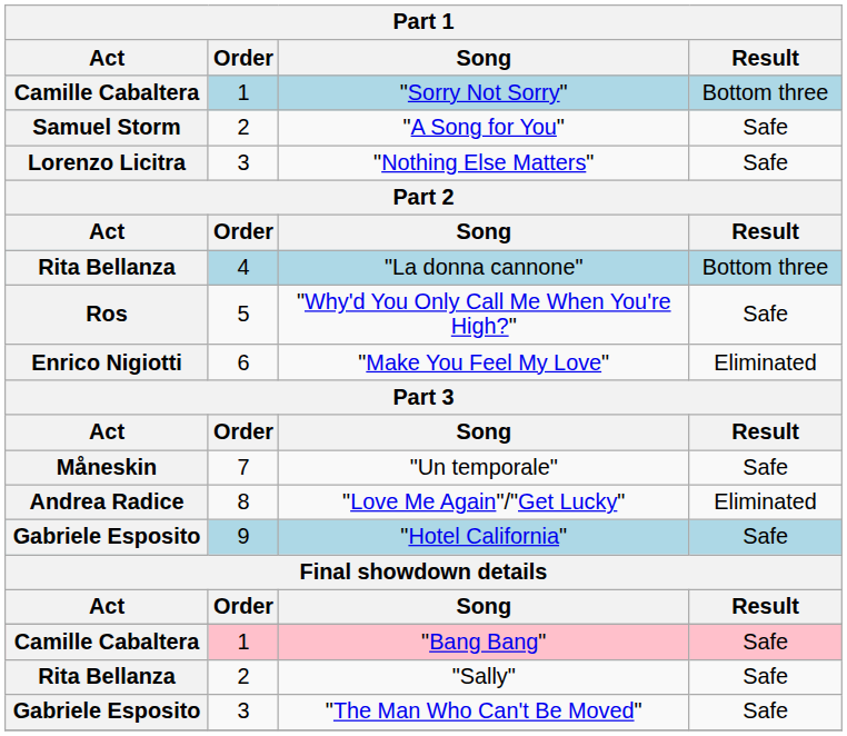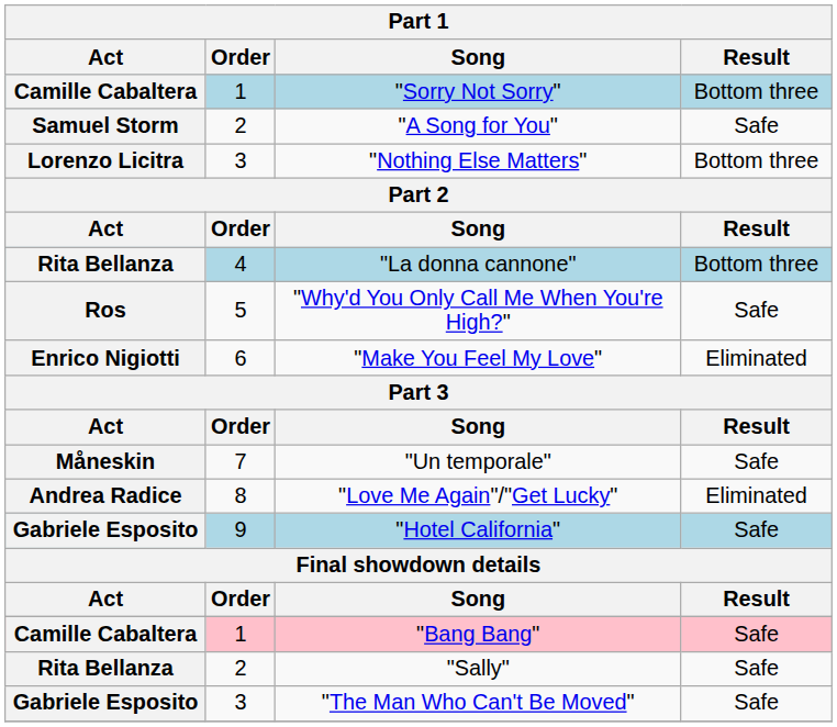"Nothing Else Matters" | Result: Safe -> Bottom three
